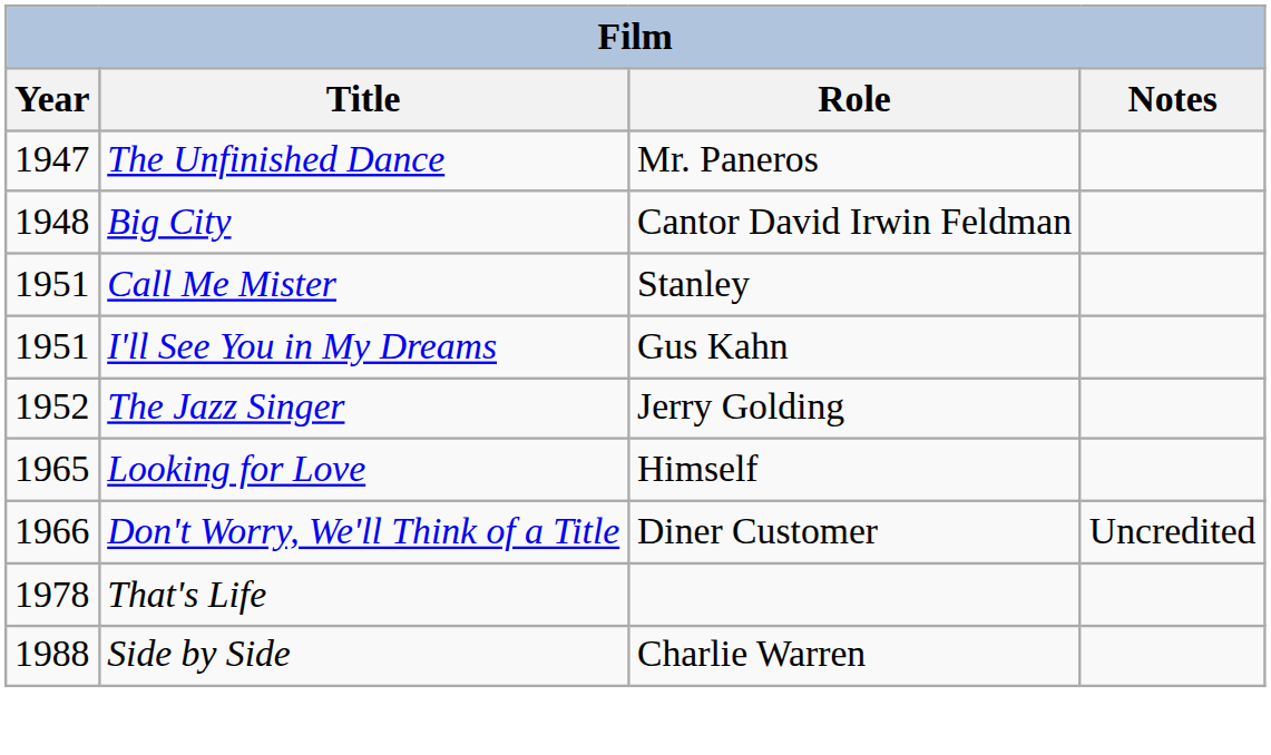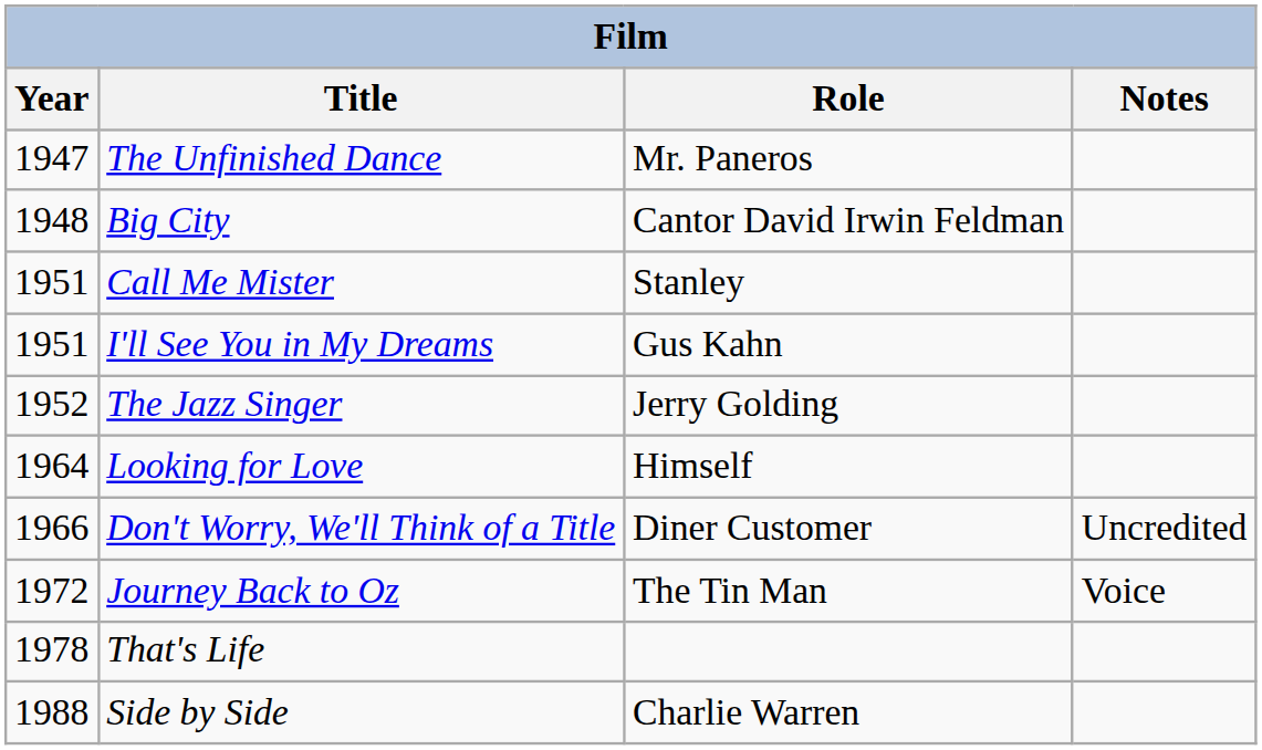Looking for Love | Year: 1965 -> 1964
+ row: 1972 | Journey Back to Oz | The Tin Man | Voice
